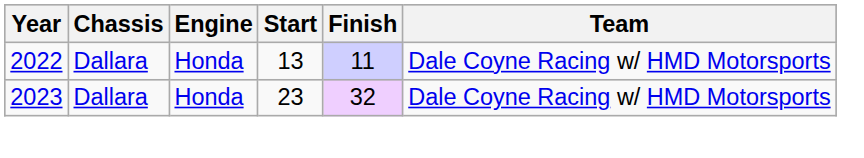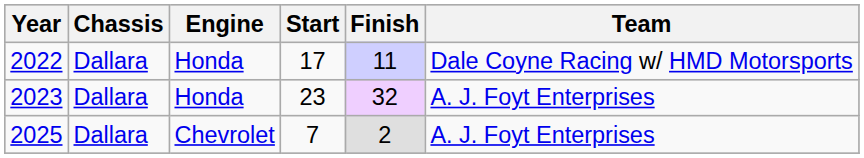2022 | Start: 13 -> 17
2023 | Team: Dale Coyne Racing w/ HMD Motorsports -> A. J. Foyt Enterprises
+ row: 2025 | Dallara | Chevrolet | 7 | 2 | A. J. Foyt Enterprises
